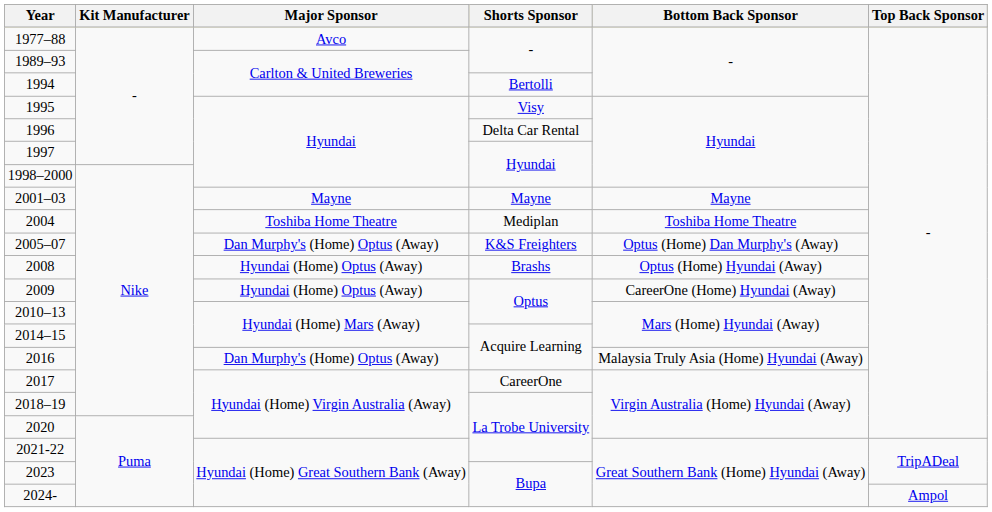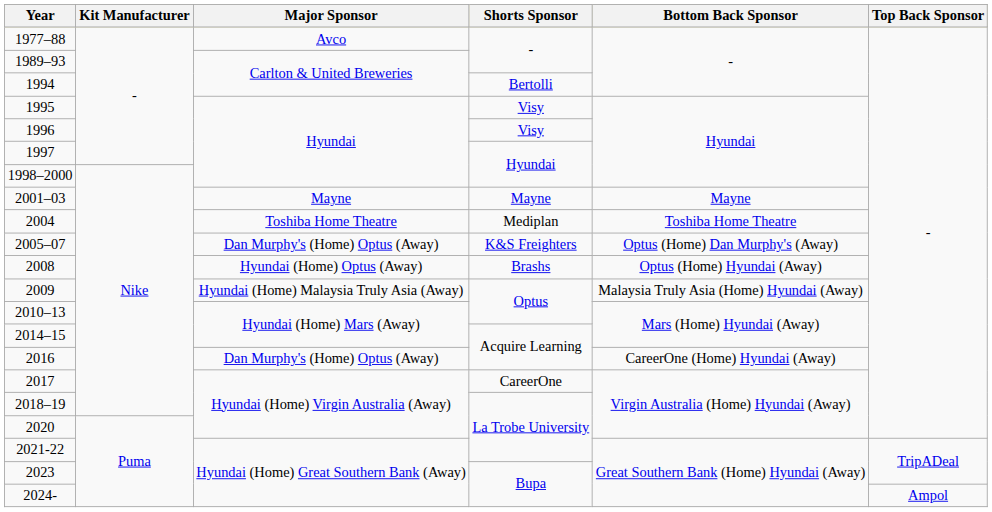1996 | Shorts Sponsor: Delta Car Rental -> Visy
2009 | Major Sponsor: Hyundai (Home) Optus (Away) -> Hyundai (Home) Malaysia Truly Asia (Away)
2009 | Bottom Back Sponsor: CareerOne (Home) Hyundai (Away) -> Malaysia Truly Asia (Home) Hyundai (Away)
2016 | Bottom Back Sponsor: Malaysia Truly Asia (Home) Hyundai (Away) -> CareerOne (Home) Hyundai (Away)
